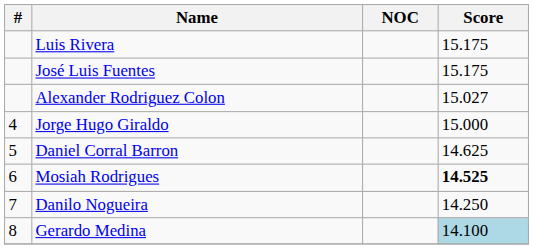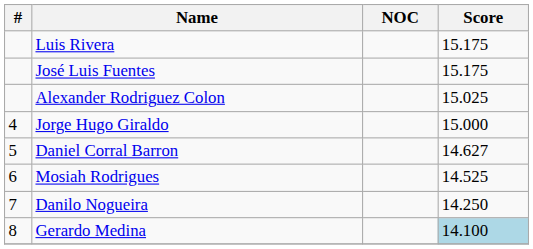Alexander Rodriguez Colon | Score: 15.027 -> 15.025
Daniel Corral Barron | Score: 14.625 -> 14.627
Mosiah Rodrigues | Score: bold -> normal
